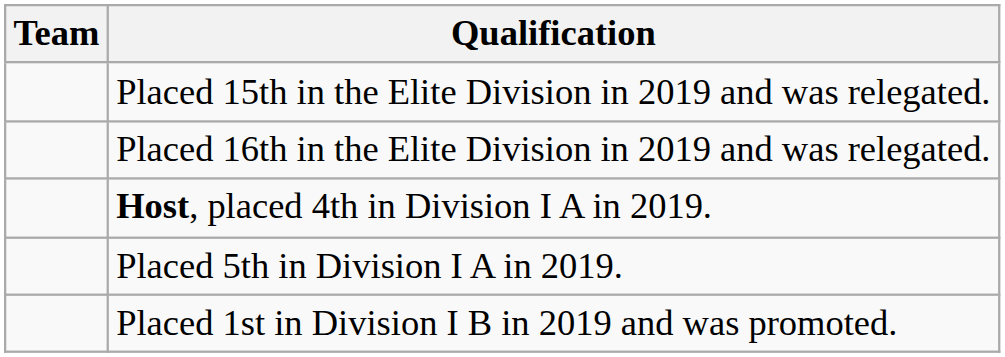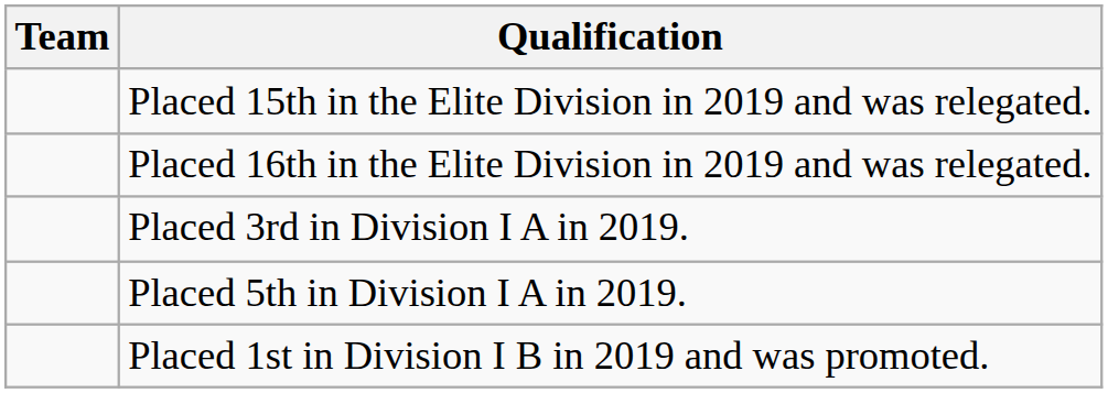+ row: Placed 3rd in Division I A in 2019.
- row: Host, placed 4th in Division I A in 2019.
